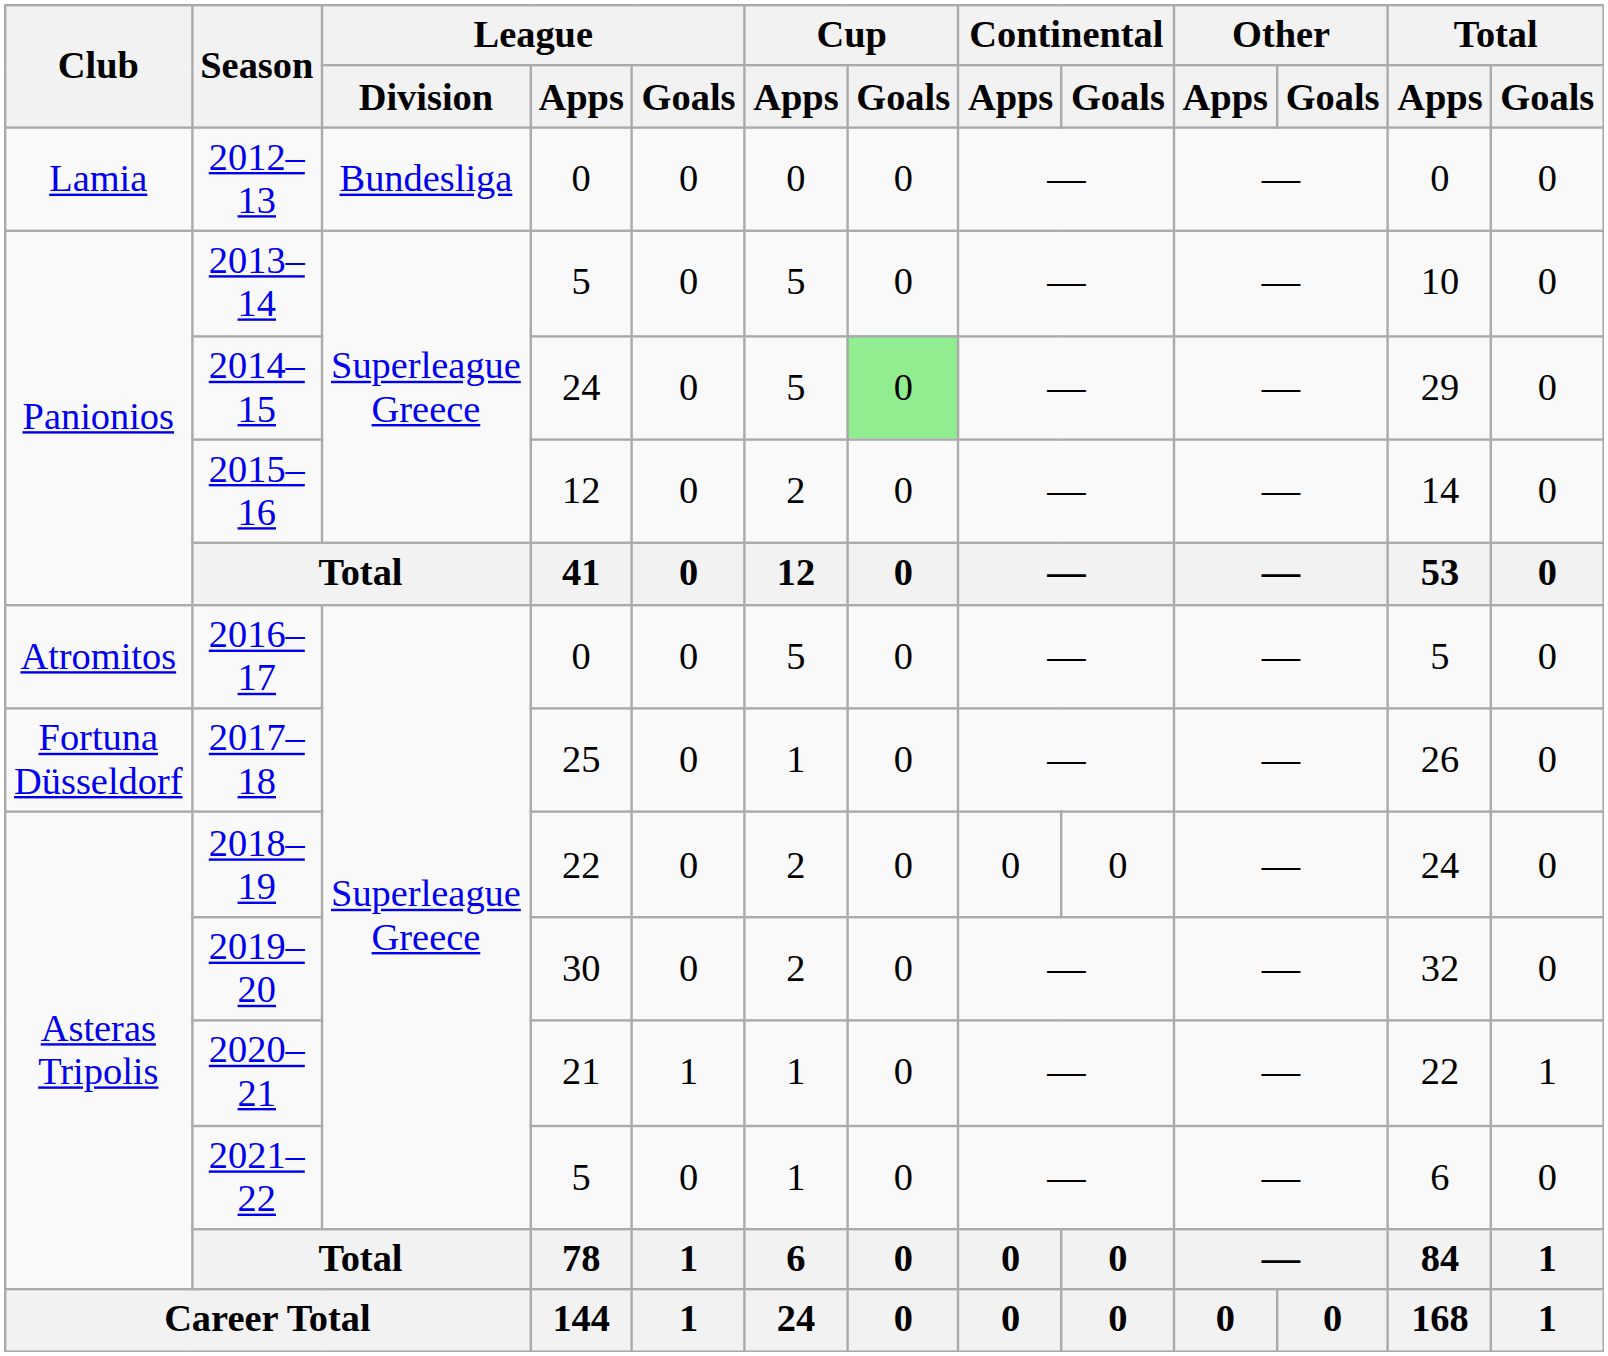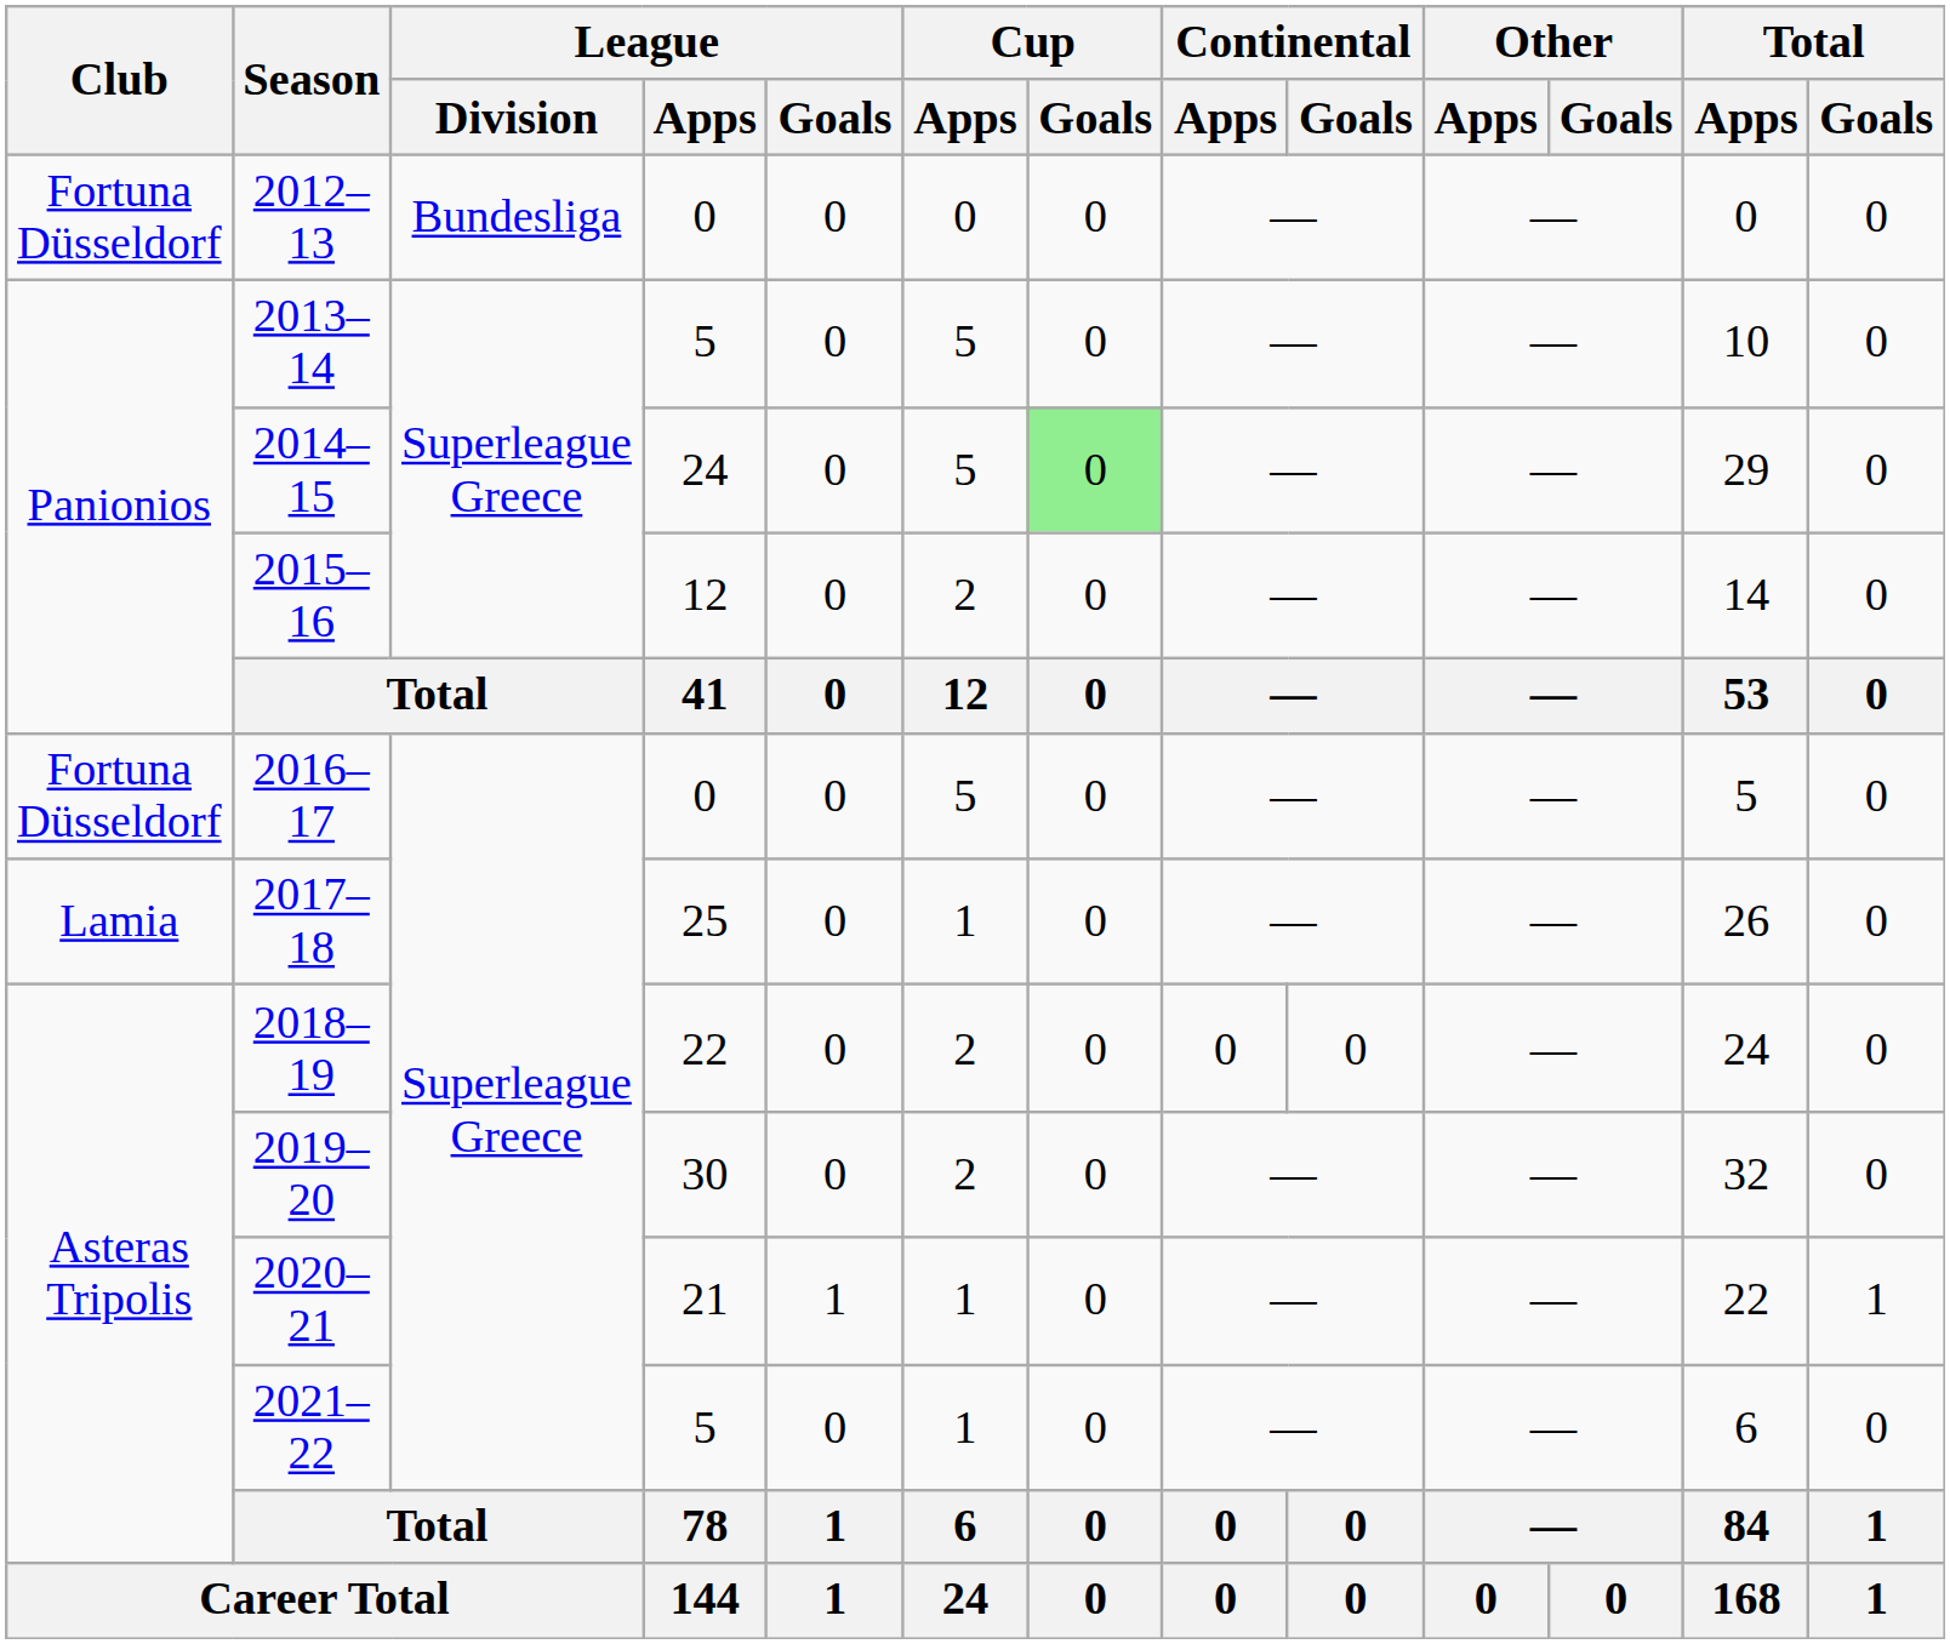2012–13 | Club: Lamia -> Fortuna Düsseldorf
2016–17 | Club: Atromitos -> Fortuna Düsseldorf
2017–18 | Club: Fortuna Düsseldorf -> Lamia
